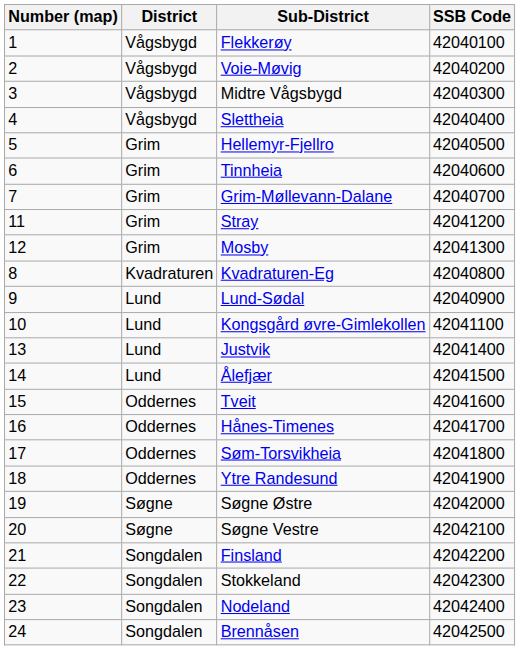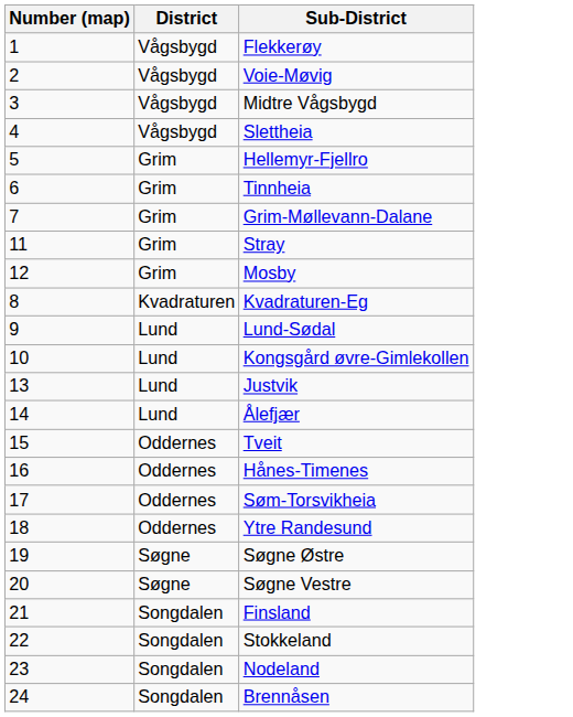- column: SSB Code | 42040100 | 42040200 | 42040300 | 42040400 | 42040500 | 42040600 | 42040700 | 42041200 | 42041300 | 42040800 | 42040900 | 42041100 | 42041400 | 42041500 | 42041600 | 42041700 | 42041800 | 42041900 | 42042000 | 42042100 | 42042200 | 42042300 | 42042400 | 42042500
